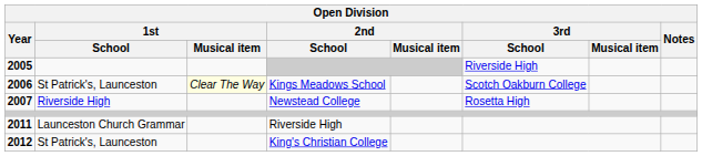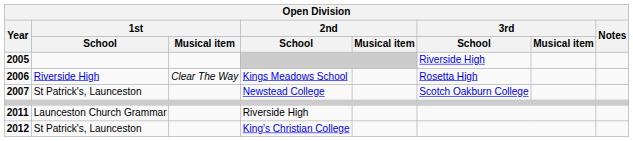Kings Meadows School | 1st / School: St Patrick's, Launceston -> Riverside High
Kings Meadows School | 1st / Musical item: lightyellow background -> no background
Kings Meadows School | 3rd / School: Scotch Oakburn College -> Rosetta High
Newstead College | 1st / School: Riverside High -> St Patrick's, Launceston
Newstead College | 3rd / School: Rosetta High -> Scotch Oakburn College
